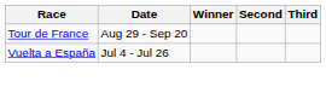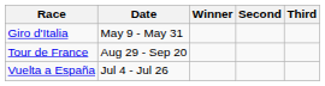+ row: Giro d'Italia | May 9 - May 31
